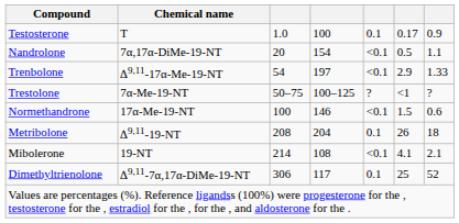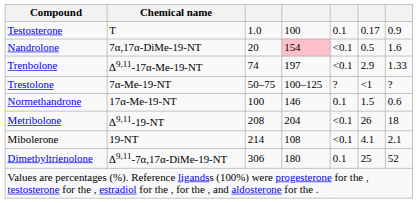Nandrolone | column 4: no background -> pink background
Nandrolone | column 7: 1.1 -> 1.6
Trenbolone | column 3: 54 -> 74
Normethandrone | column 5: <0.1 -> 0.1
Metribolone | column 5: 0.1 -> <0.1
Dimethyltrienolone | column 4: 117 -> 180
